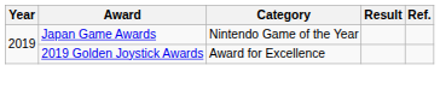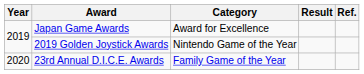Japan Game Awards | Category: Nintendo Game of the Year -> Award for Excellence
2019 Golden Joystick Awards | Category: Award for Excellence -> Nintendo Game of the Year
+ row: 2020 | 23rd Annual D.I.C.E. Awards | Family Game of the Year
